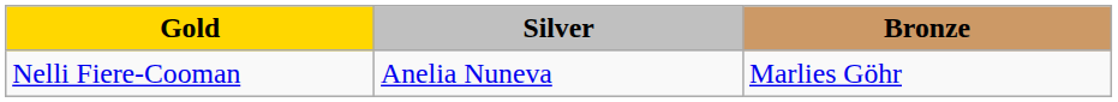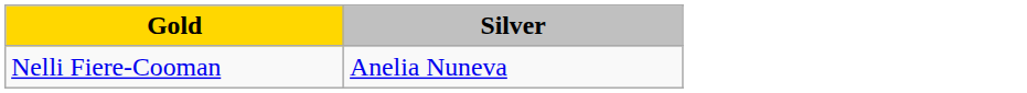- column: Bronze | Marlies Göhr
